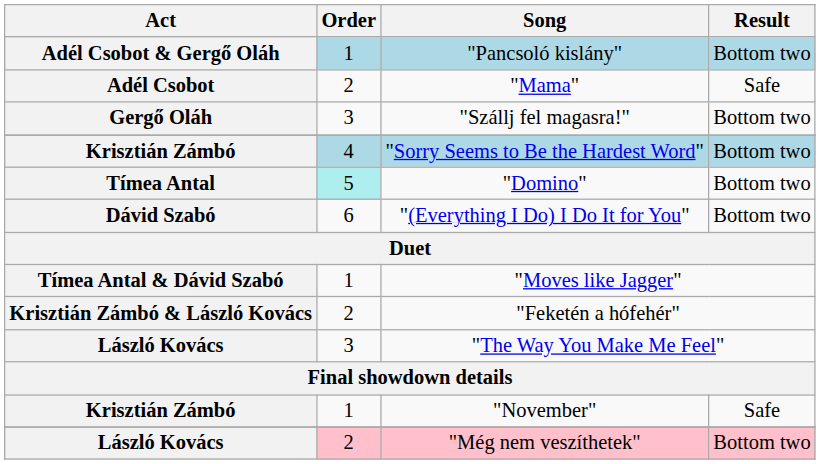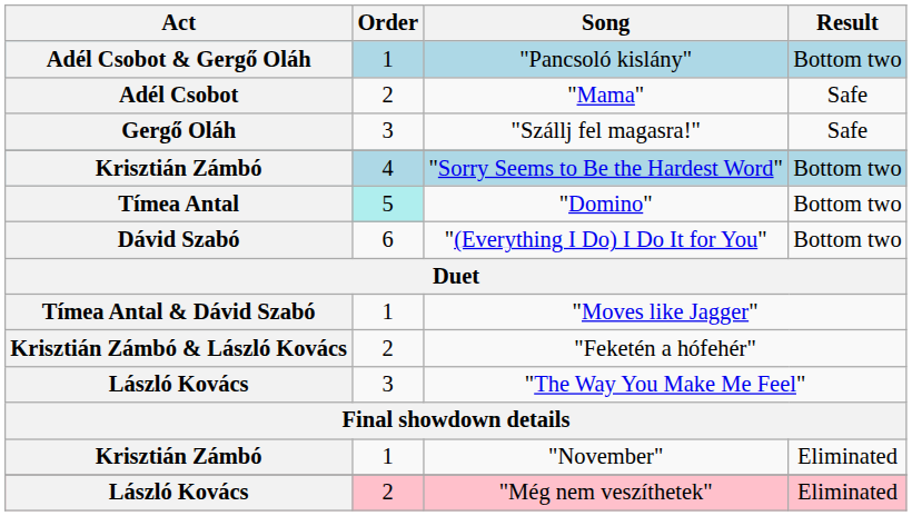"Szállj fel magasra!" | Result: Bottom two -> Safe
"November" | Result: Safe -> Eliminated
"Még nem veszíthetek" | Result: Bottom two -> Eliminated
